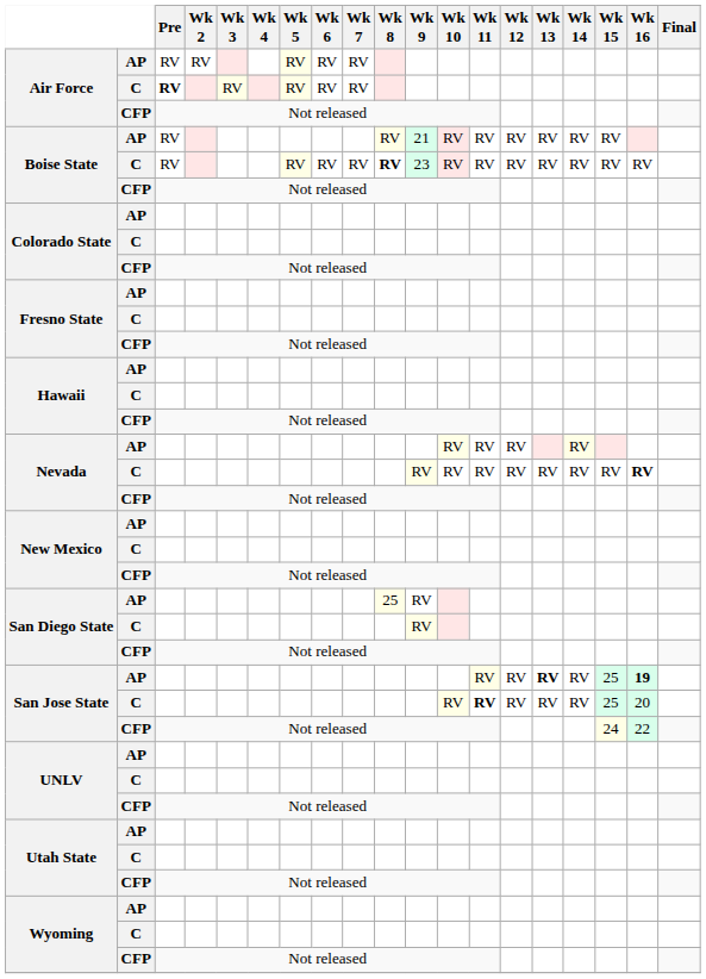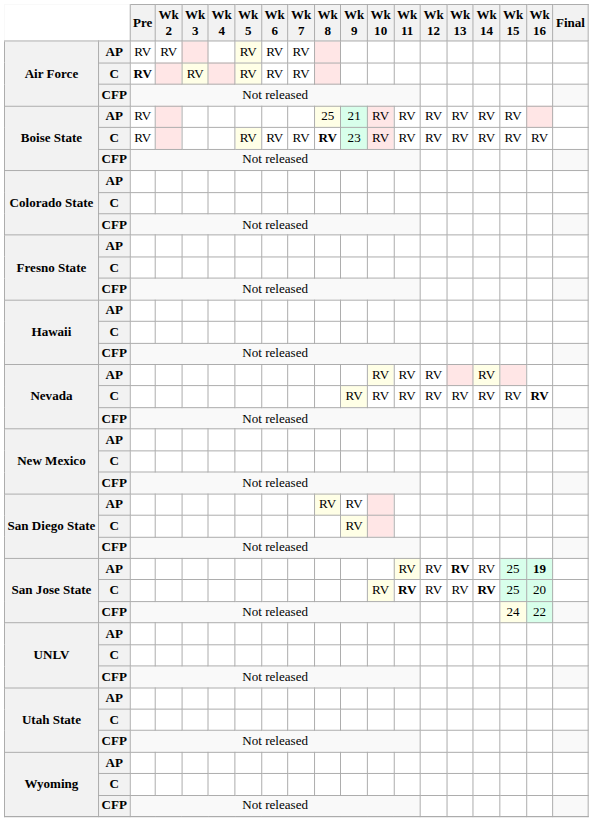Boise State / AP | Wk 8: RV -> 25
San Diego State / AP | Wk 8: 25 -> RV
San Jose State / C | Wk 14: normal -> bold
